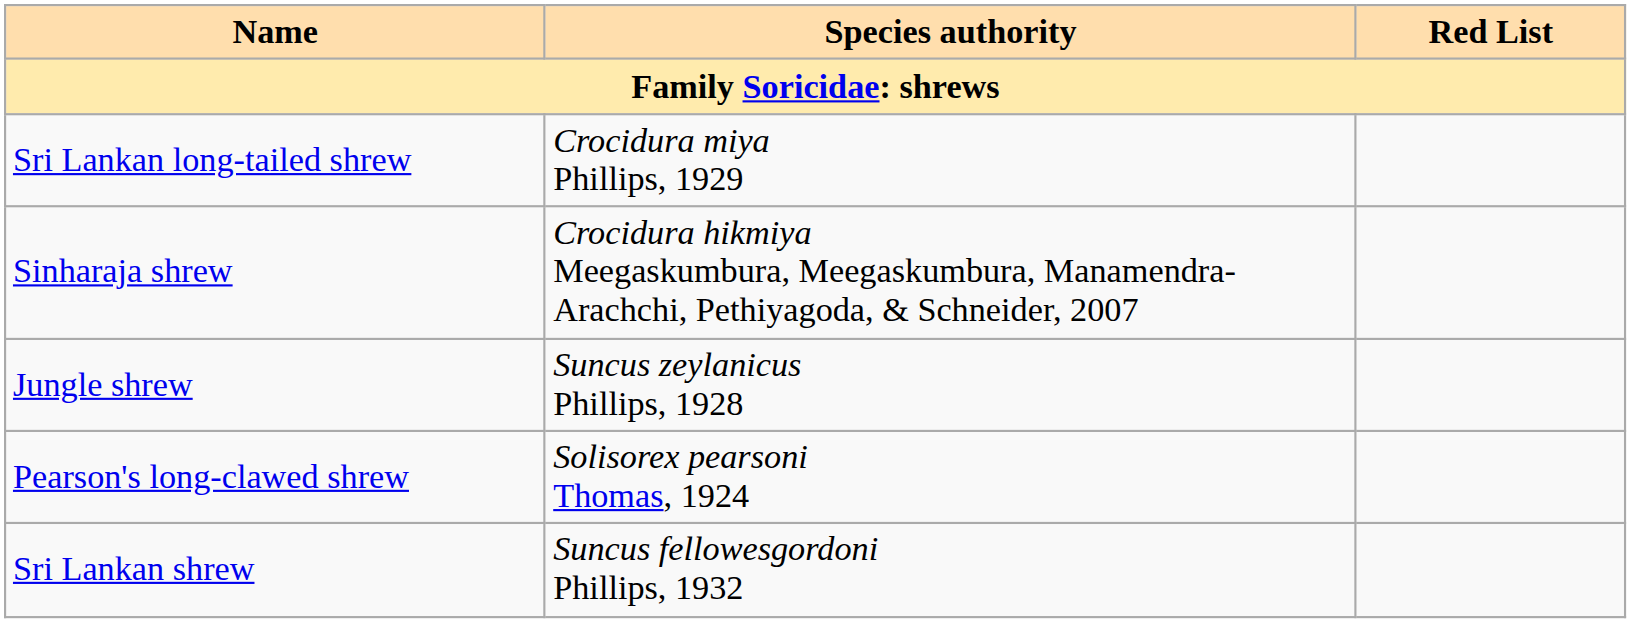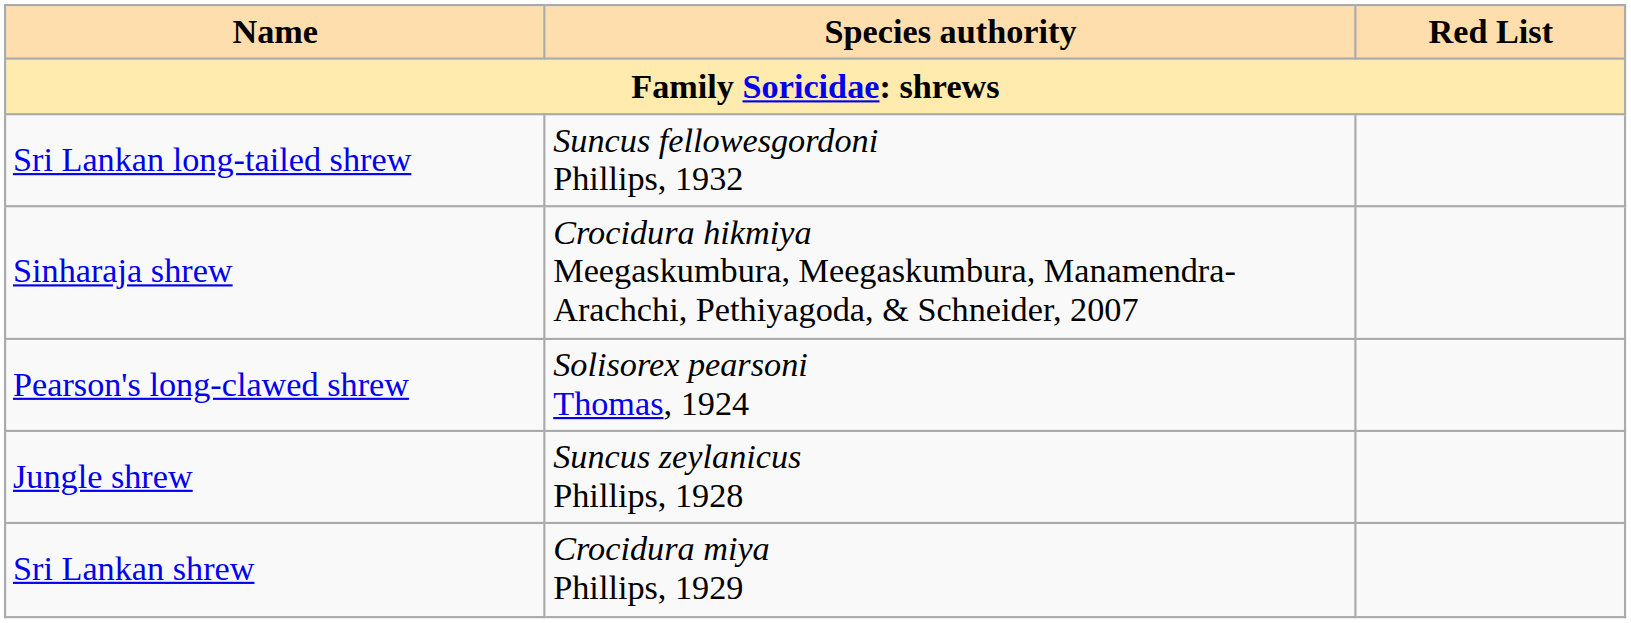Sri Lankan long-tailed shrew | Species authority: Crocidura miya Phillips, 1929 -> Suncus fellowesgordoni Phillips, 1932
rows swapped: Pearson's long-clawed shrew <-> Jungle shrew
Sri Lankan shrew | Species authority: Suncus fellowesgordoni Phillips, 1932 -> Crocidura miya Phillips, 1929
